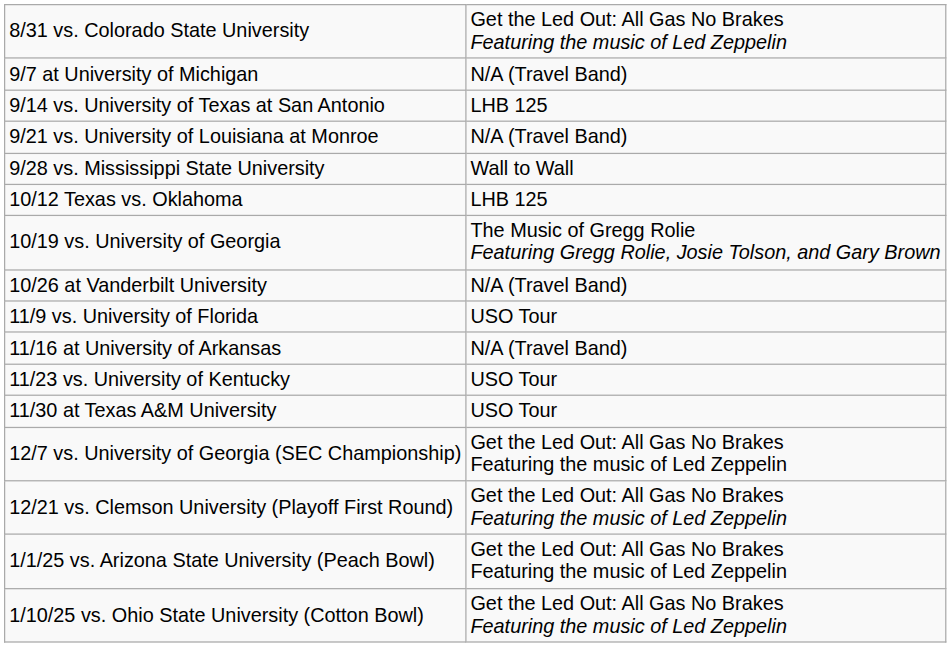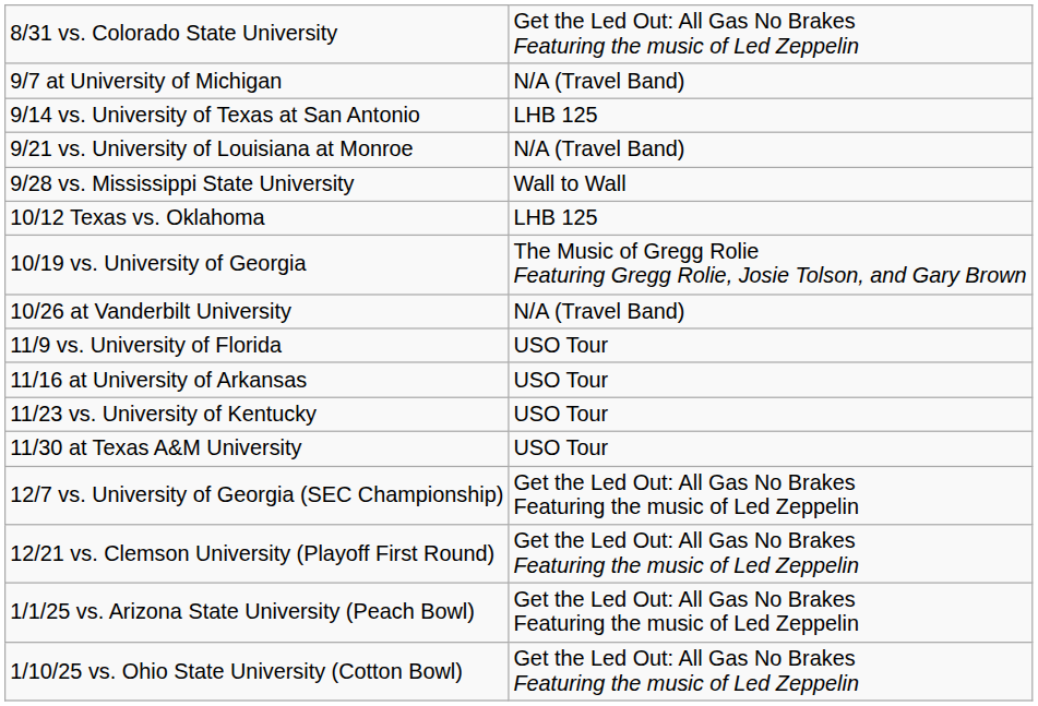11/16 at University of Arkansas | column 2: N/A (Travel Band) -> USO Tour
